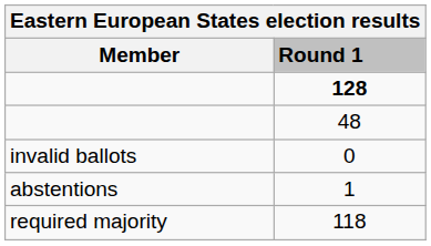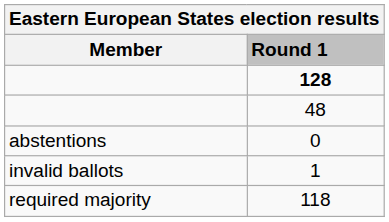0 | Member: invalid ballots -> abstentions
1 | Member: abstentions -> invalid ballots
